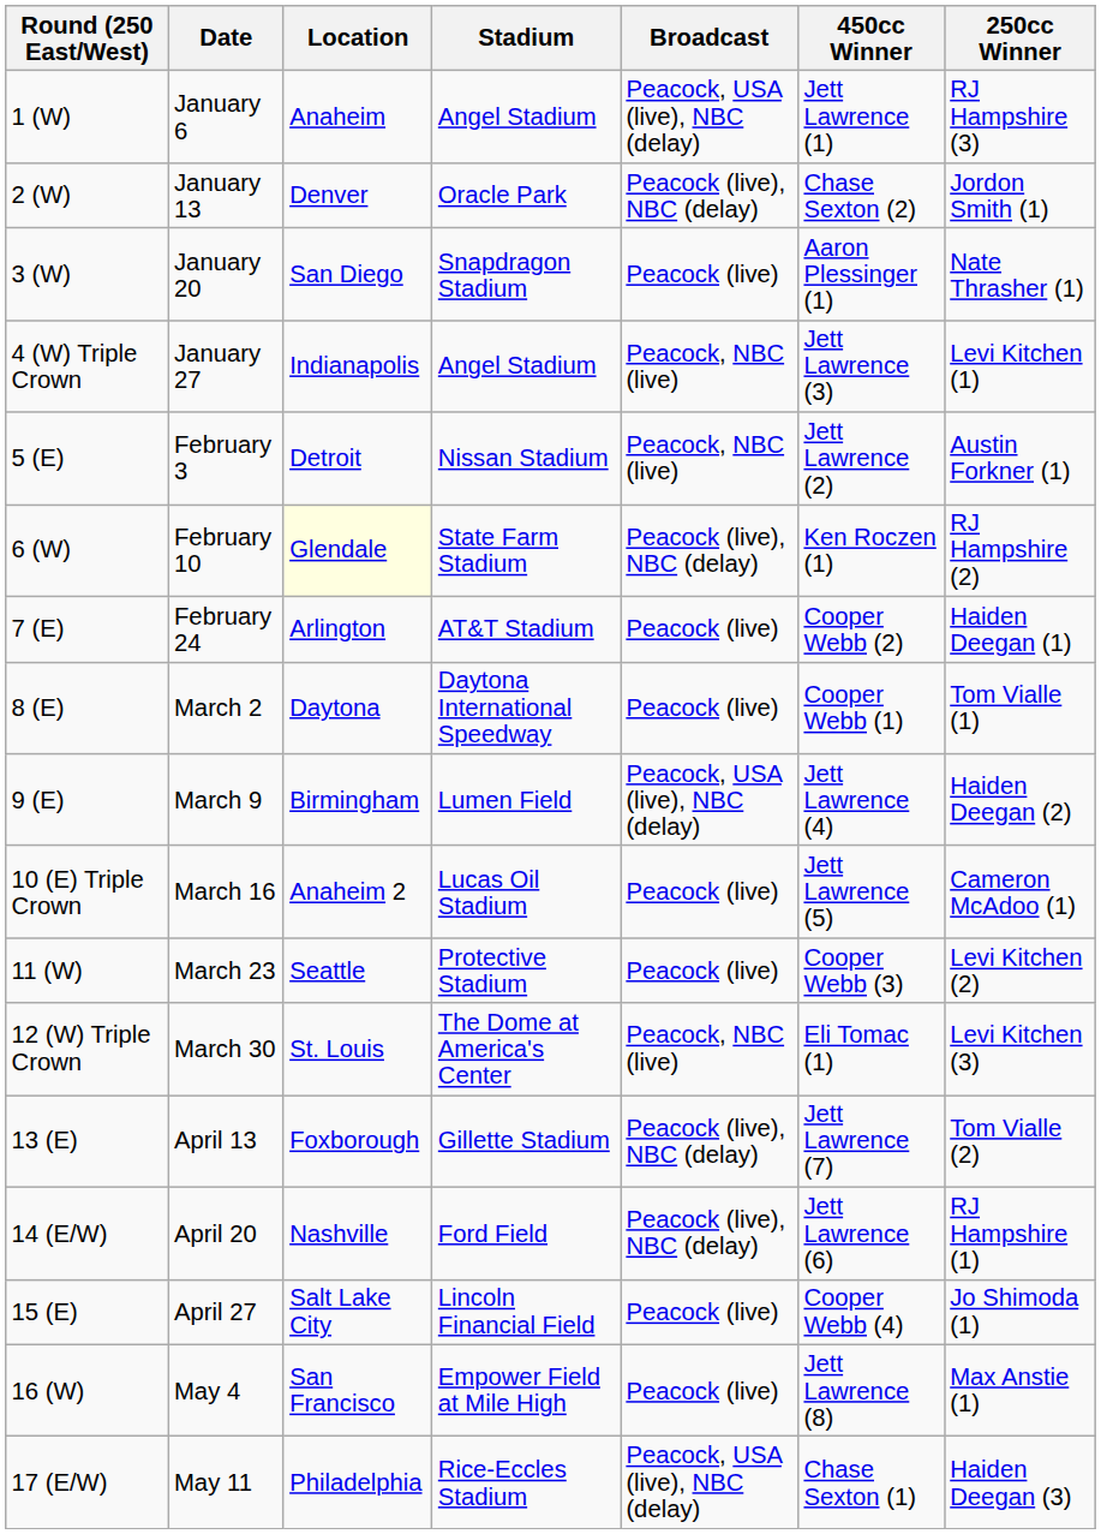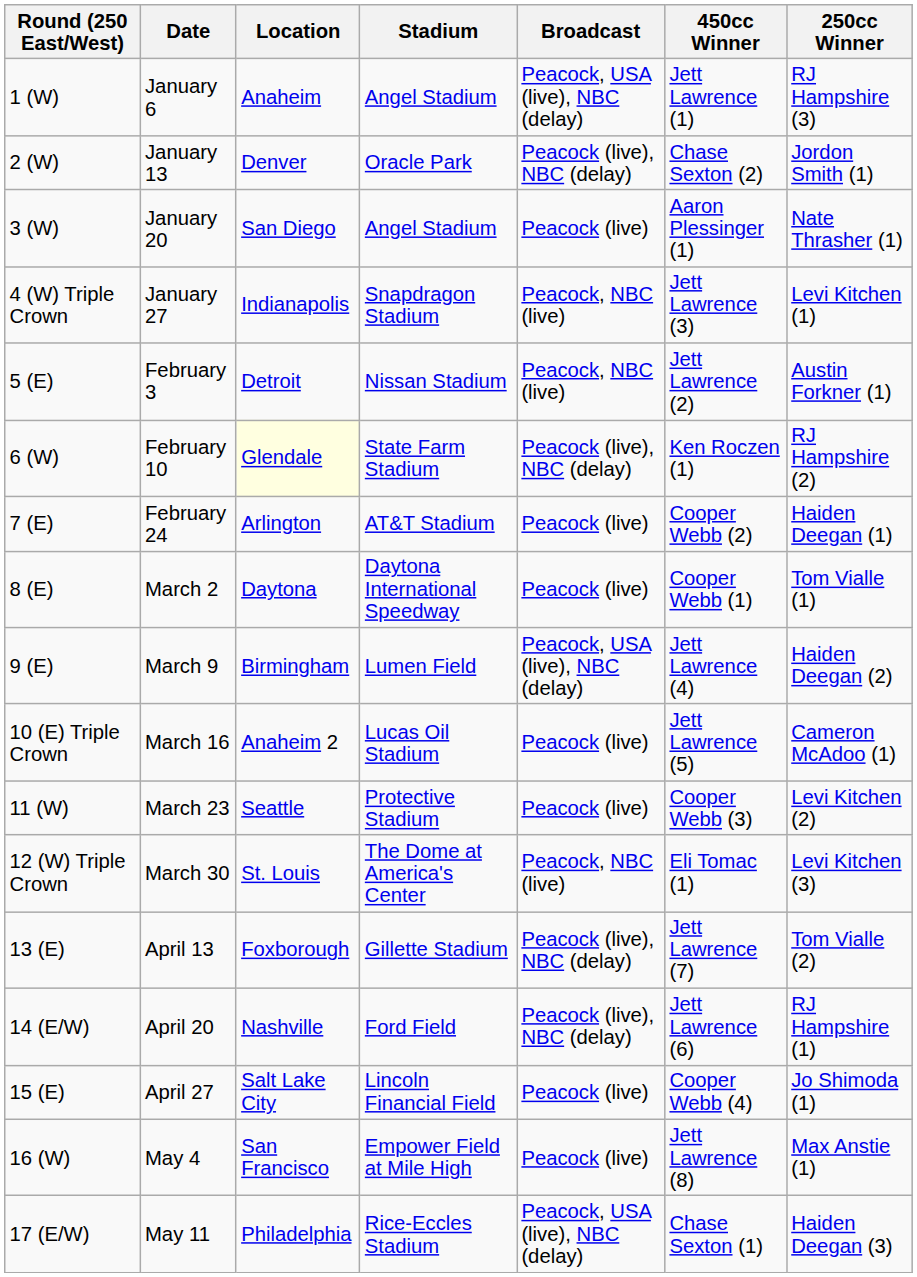January 20 | Stadium: Snapdragon Stadium -> Angel Stadium
January 27 | Stadium: Angel Stadium -> Snapdragon Stadium
